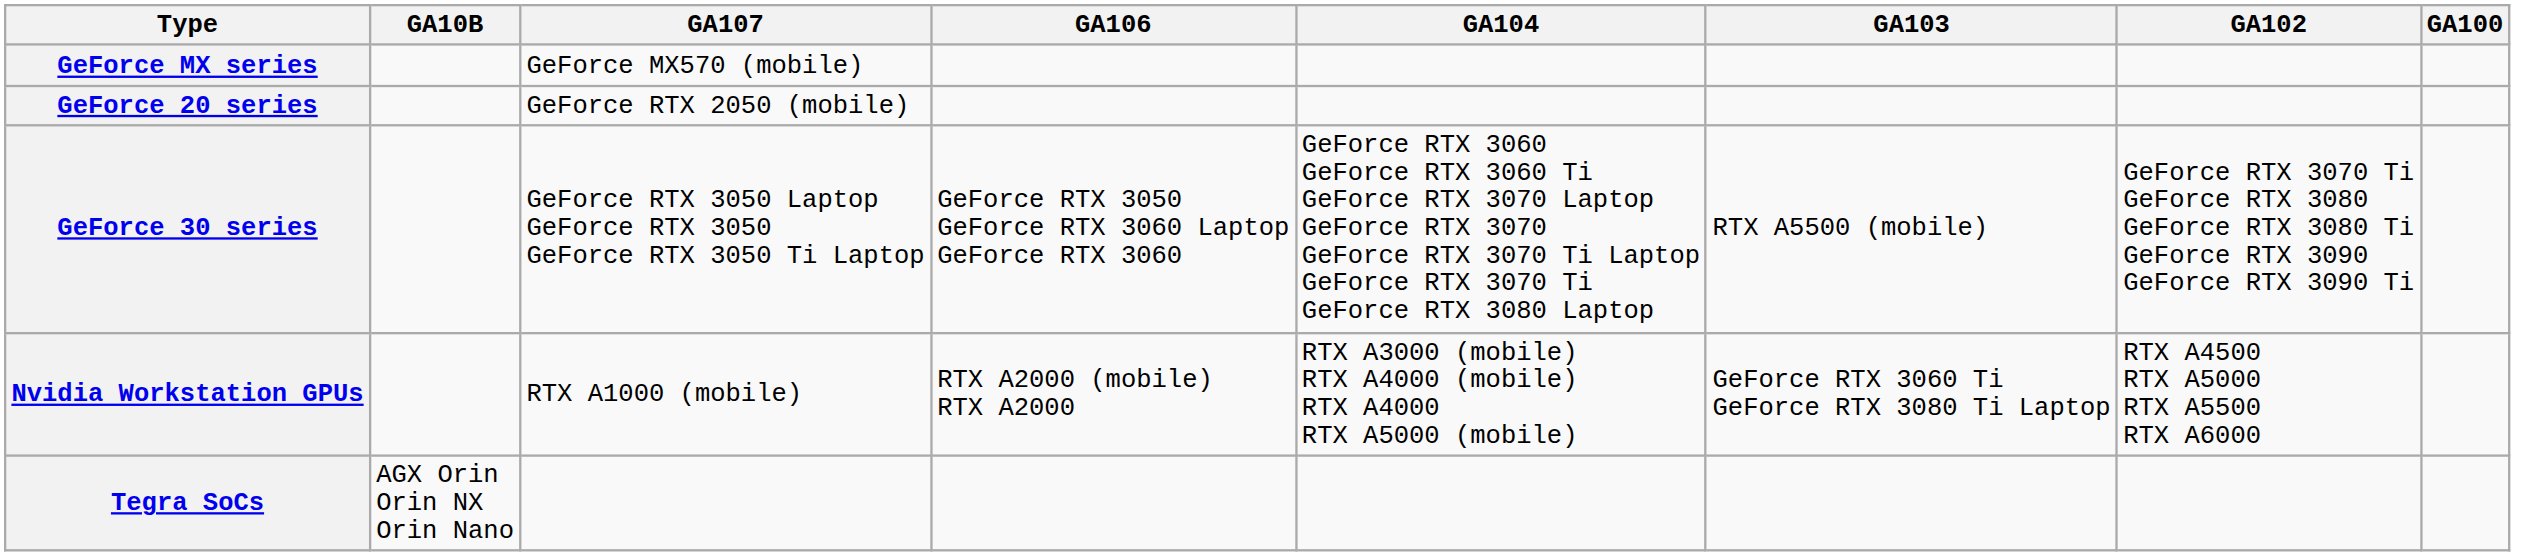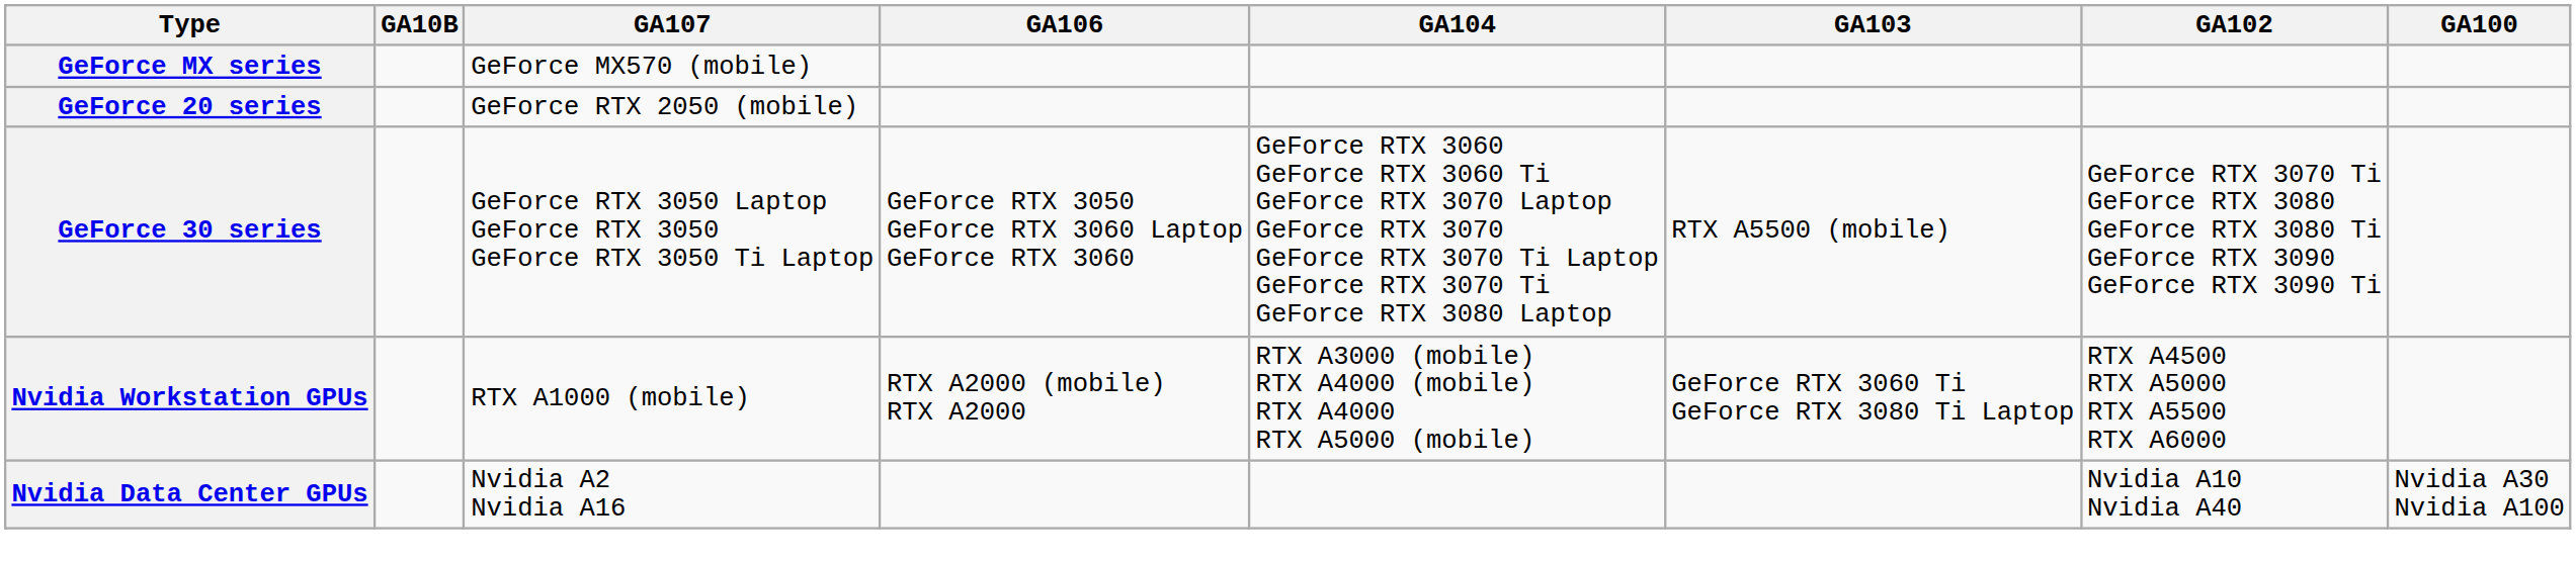+ row: Nvidia Data Center GPUs | Nvidia A2 Nvidia A16 | Nvidia A10 Nvidia A40 | Nvidia A30 Nvidia A100
- row: Tegra SoCs | AGX Orin Orin NX Orin Nano
